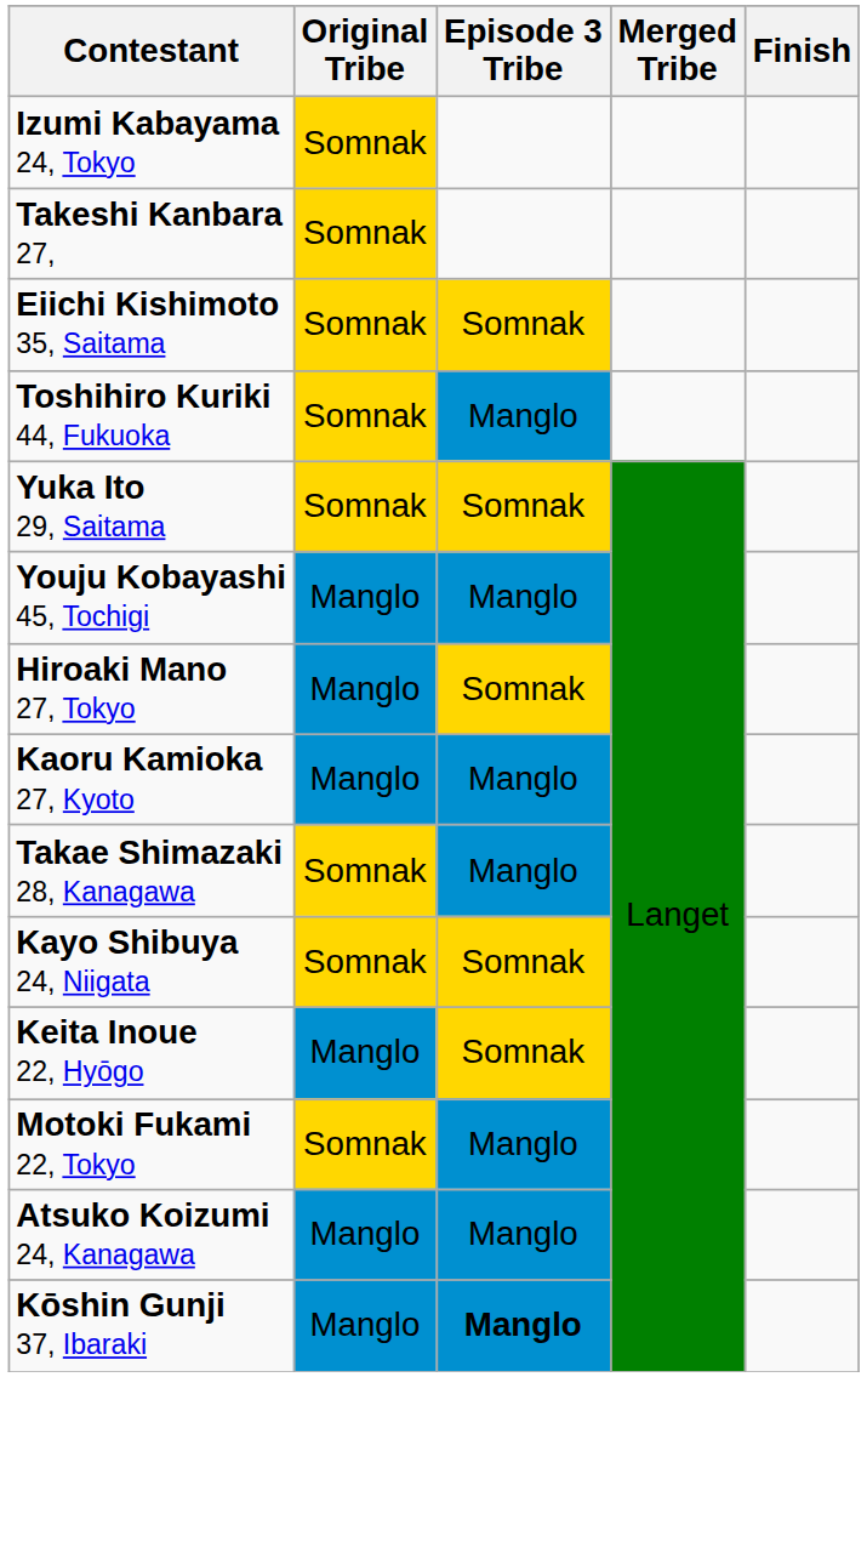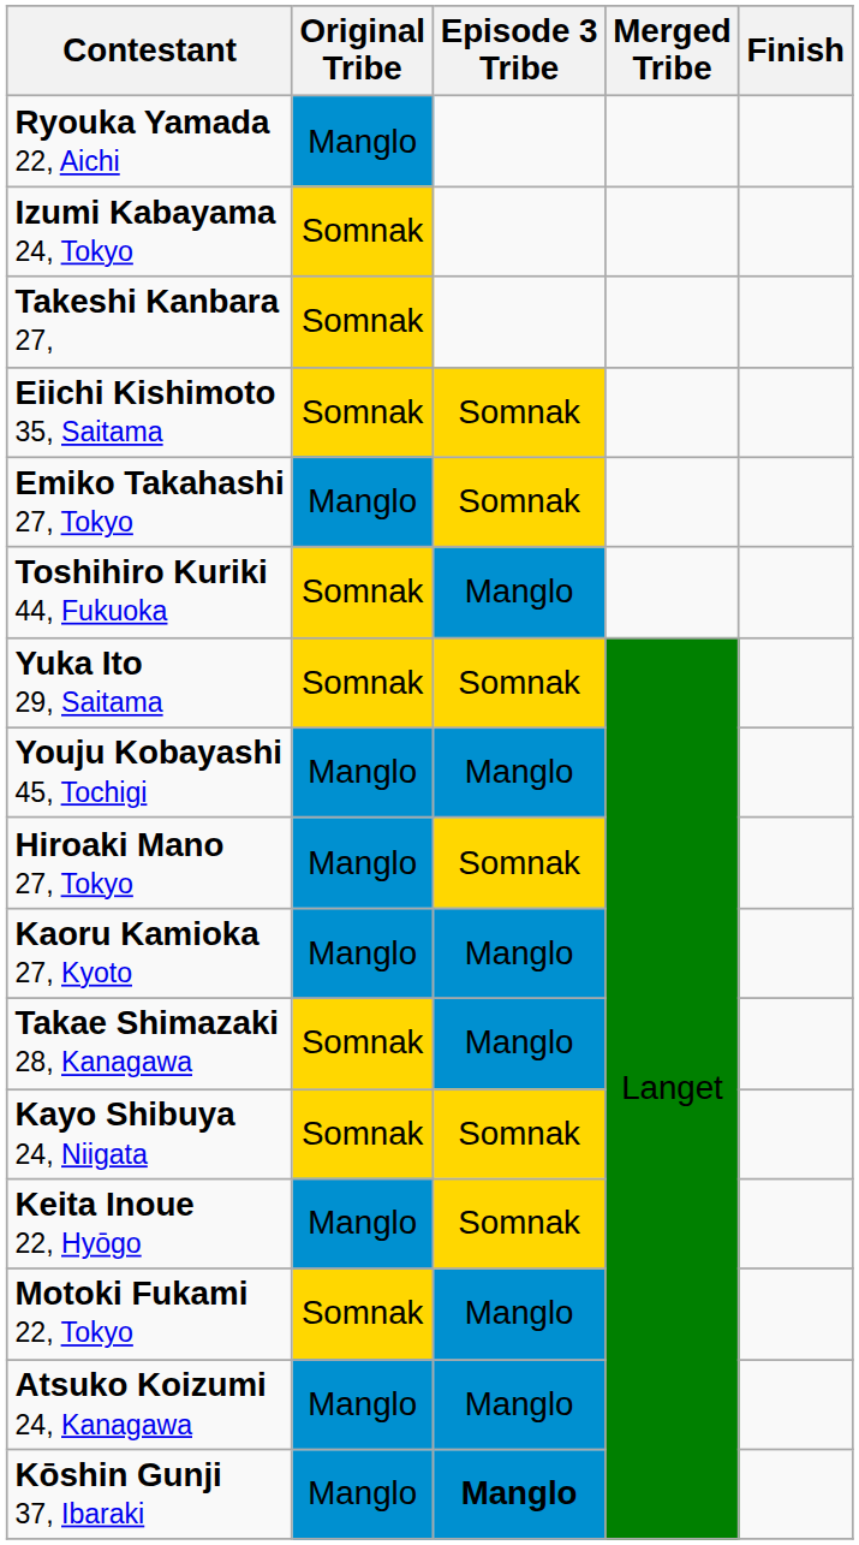+ row: Ryouka Yamada 22, Aichi | Manglo
+ row: Emiko Takahashi 27, Tokyo | Manglo | Somnak
